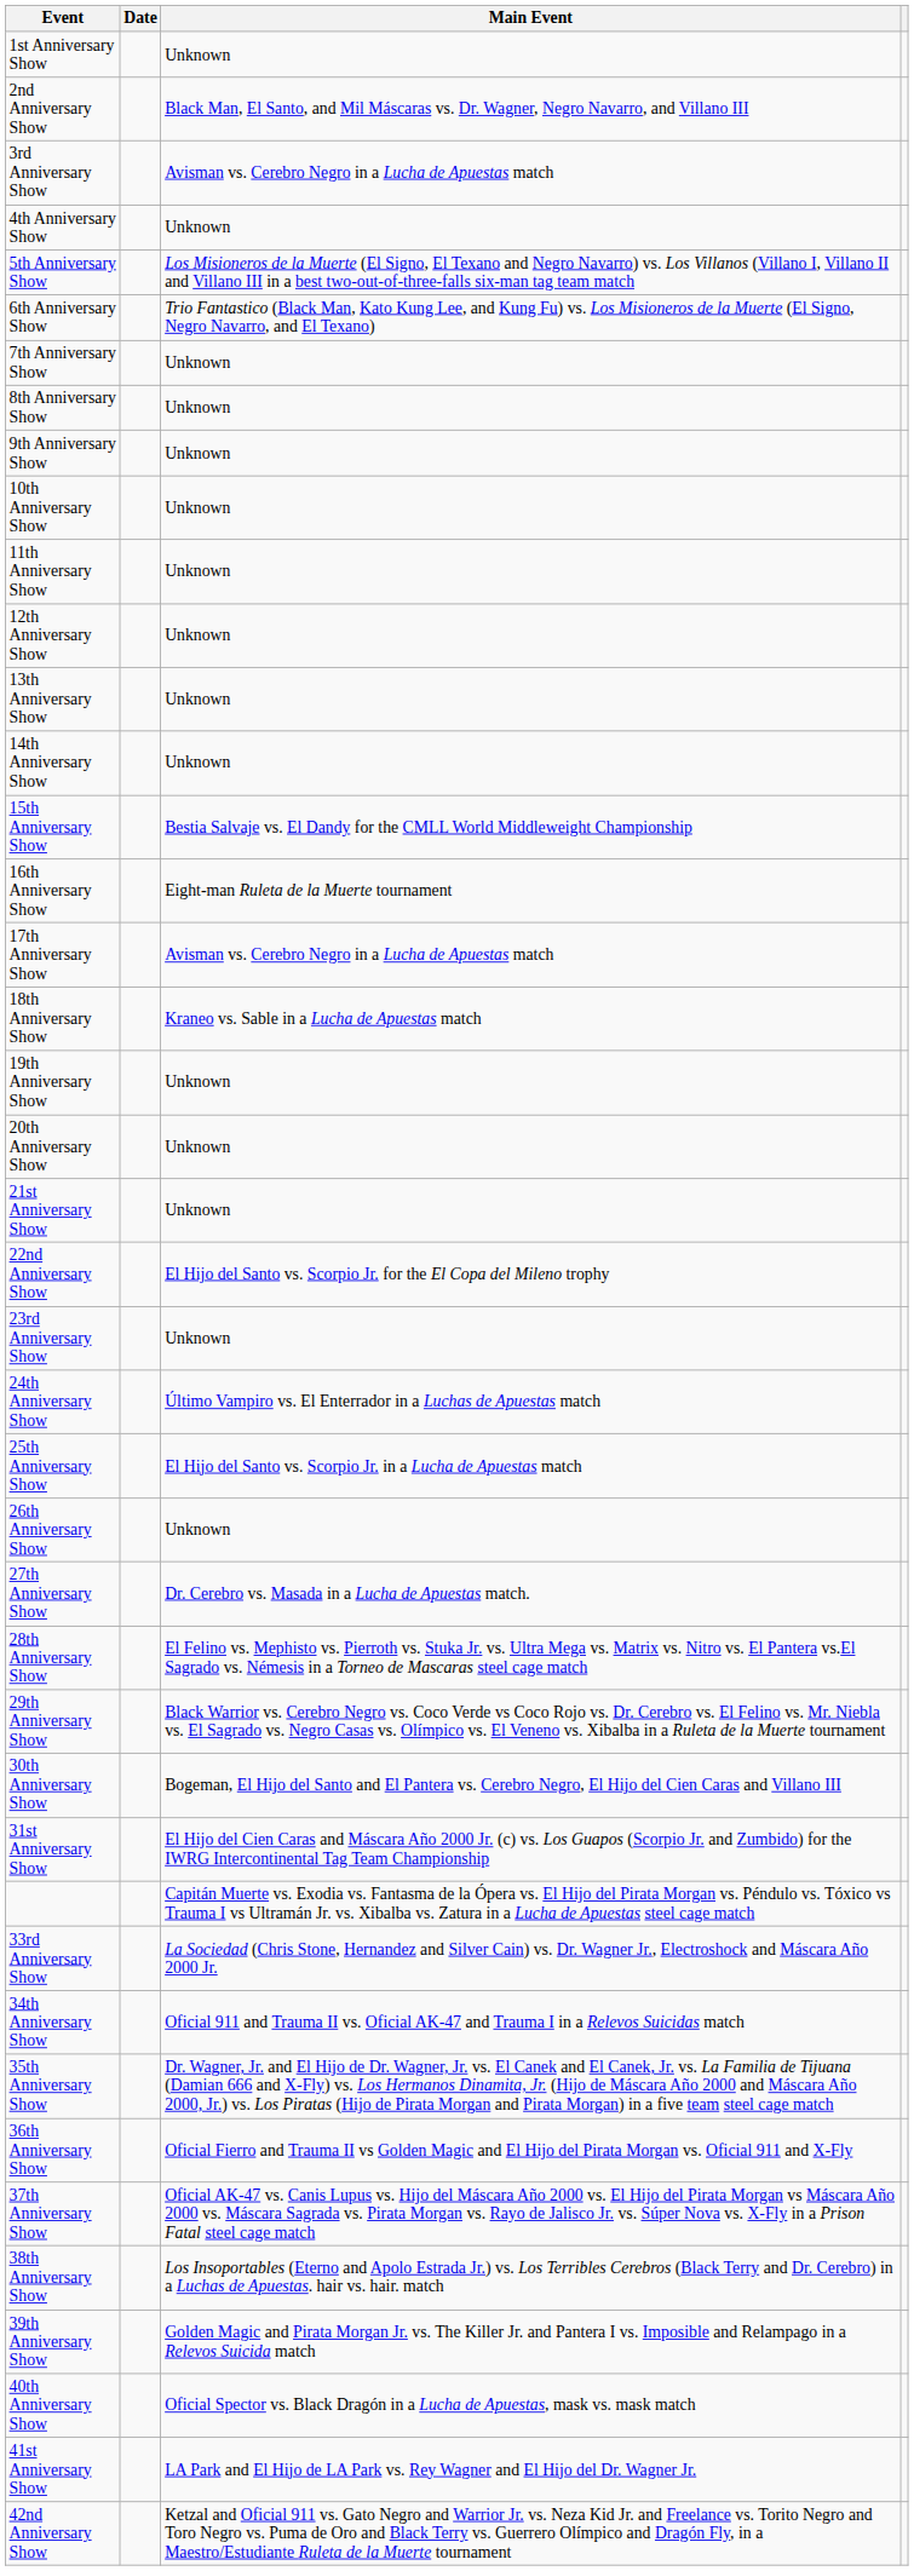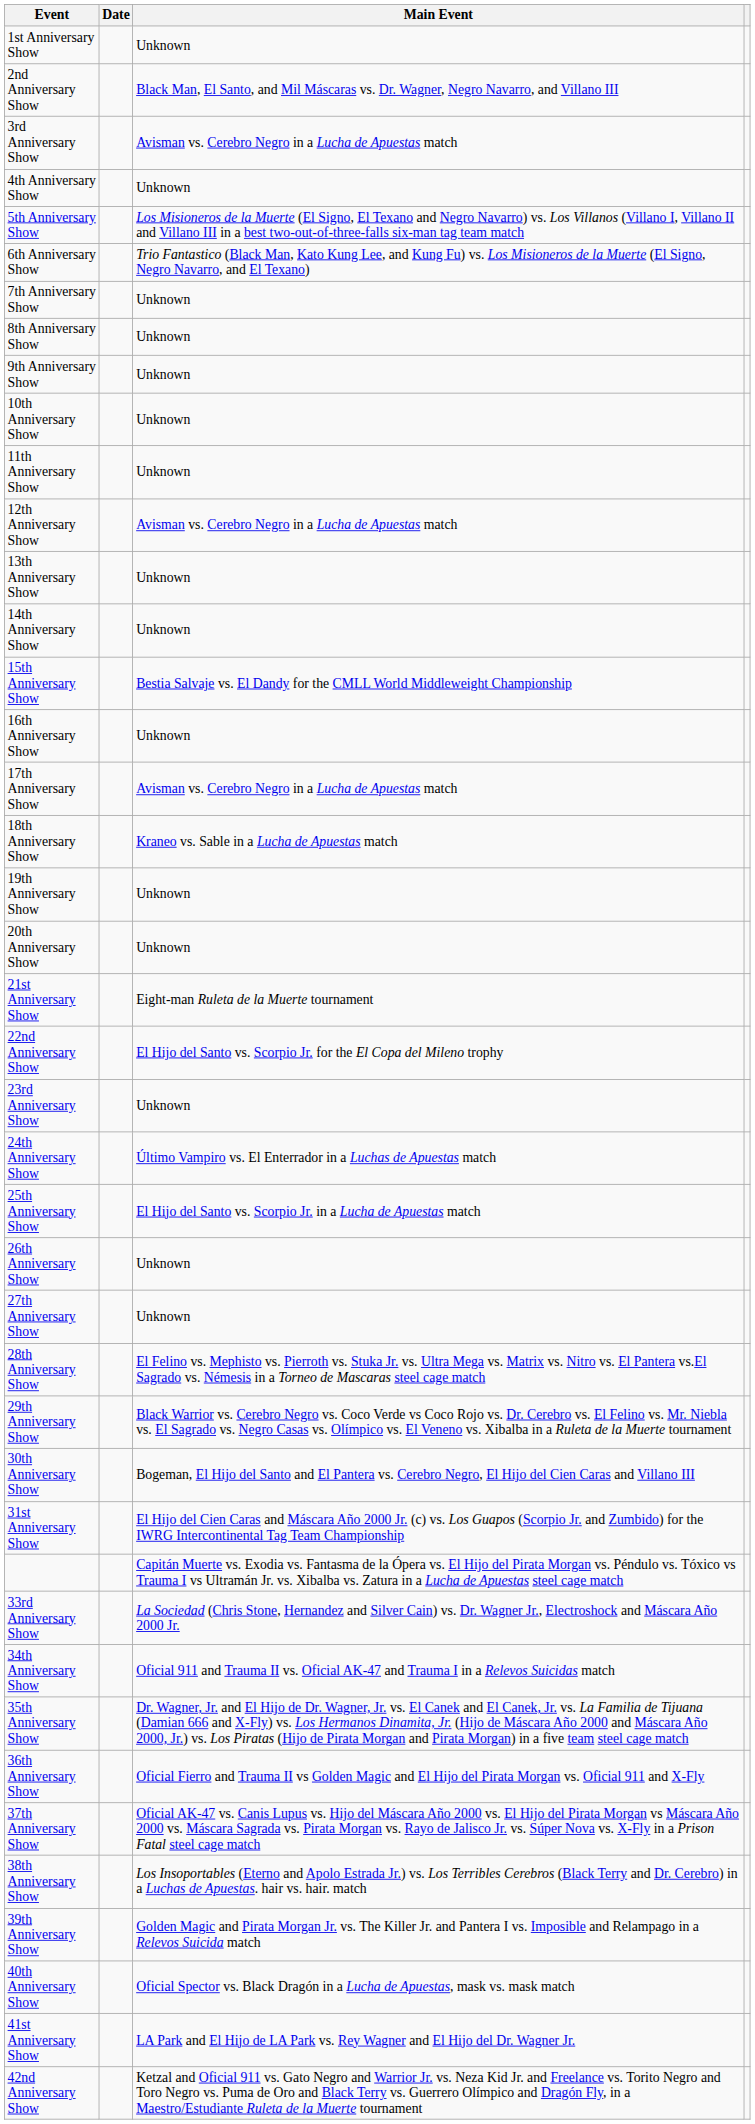12th Anniversary Show | Main Event: Unknown -> Avisman vs. Cerebro Negro in a Lucha de Apuestas match
16th Anniversary Show | Main Event: Eight-man Ruleta de la Muerte tournament -> Unknown
21st Anniversary Show | Main Event: Unknown -> Eight-man Ruleta de la Muerte tournament
27th Anniversary Show | Main Event: Dr. Cerebro vs. Masada in a Lucha de Apuestas match. -> Unknown
